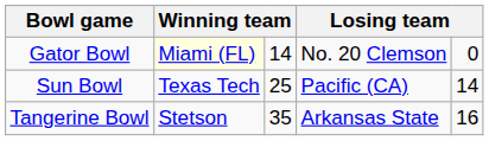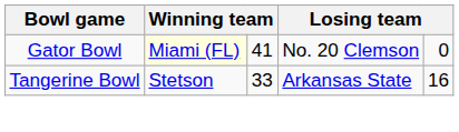Gator Bowl | column 3: 14 -> 41
- row: Sun Bowl | Texas Tech | 25 | Pacific (CA) | 14
Tangerine Bowl | column 3: 35 -> 33
